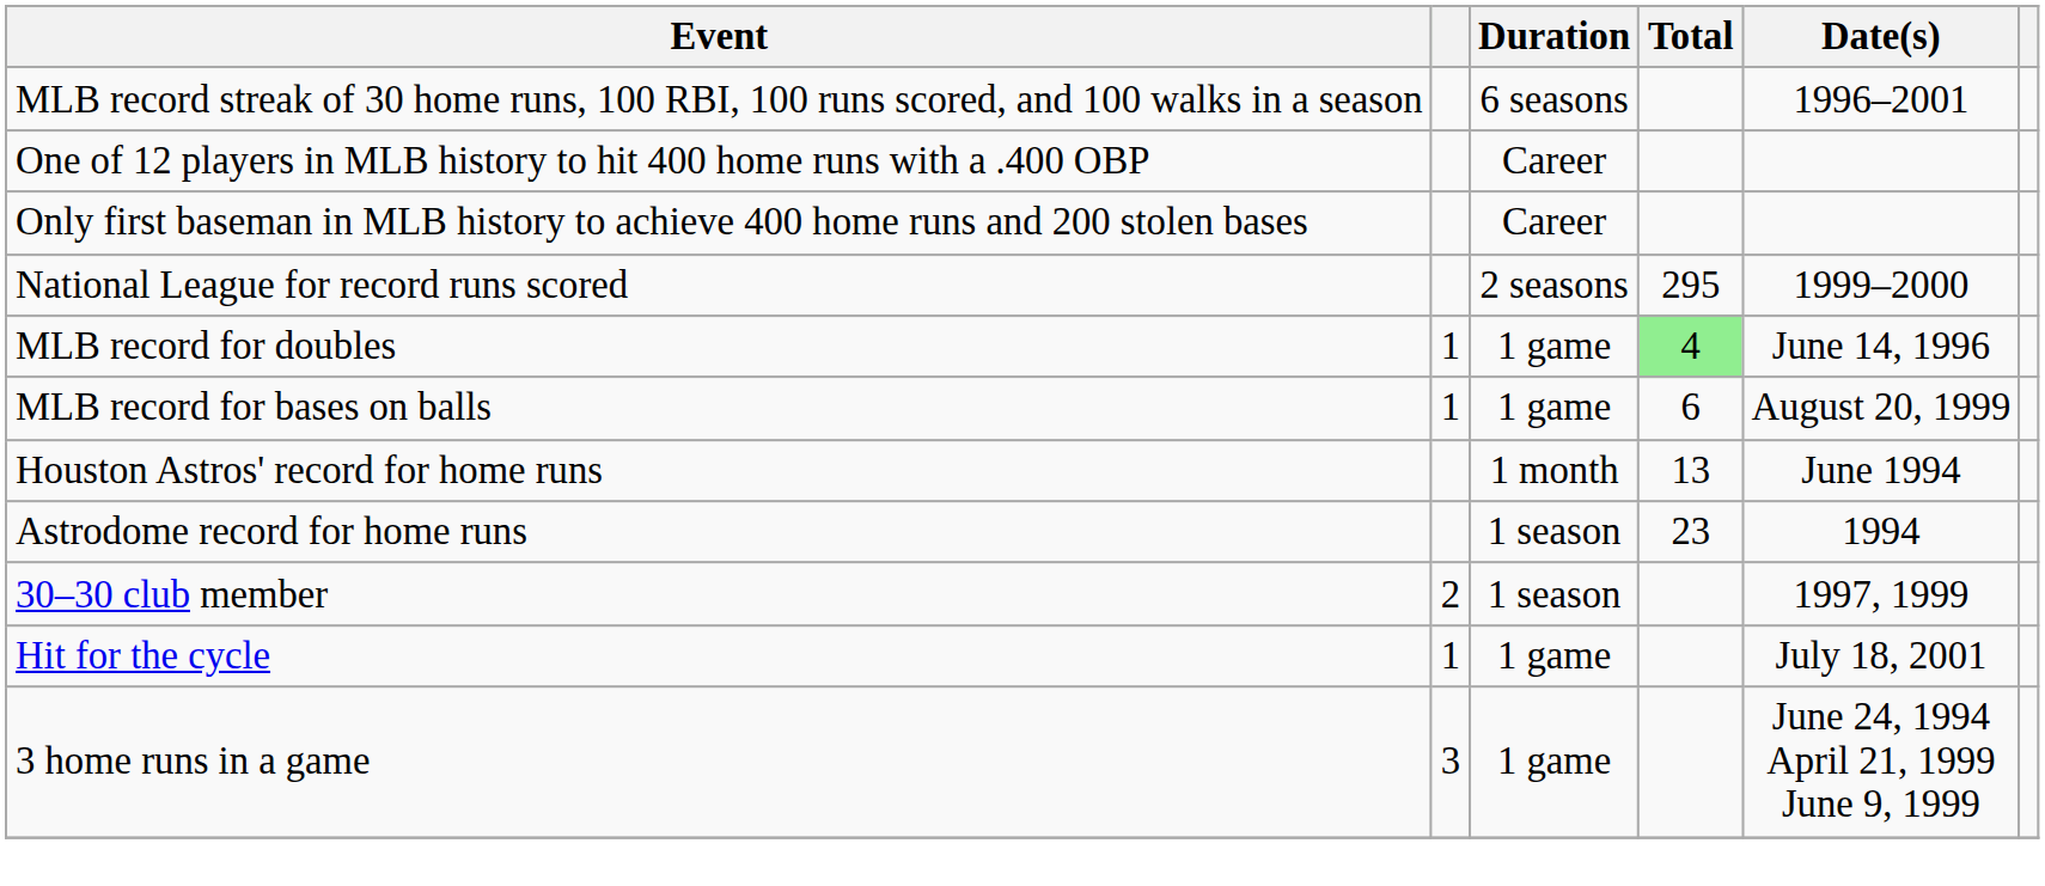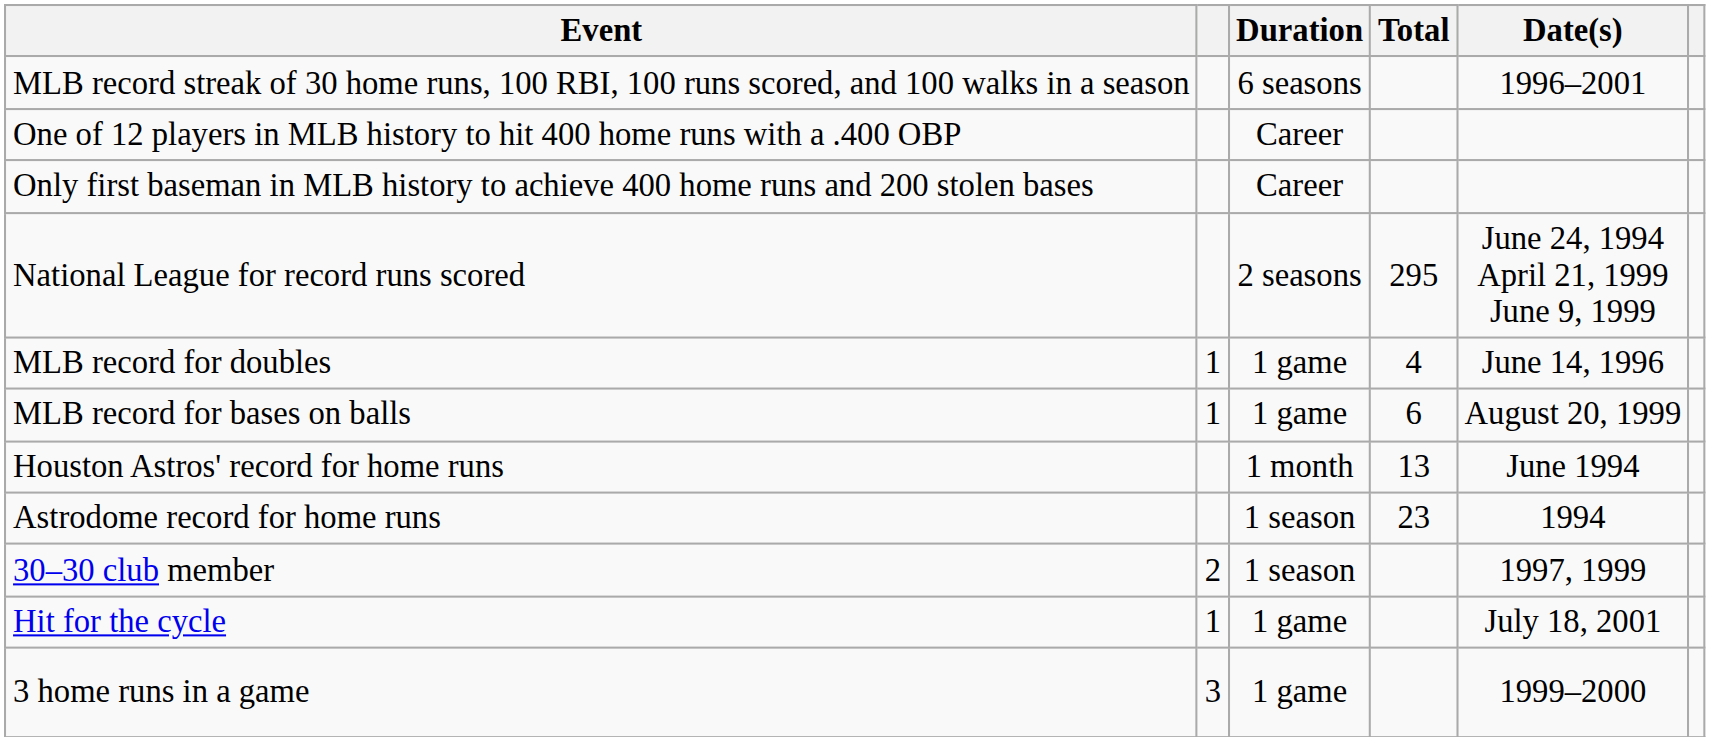National League for record runs scored | Date(s): 1999–2000 -> June 24, 1994 April 21, 1999 June 9, 1999
MLB record for doubles | Total: lightgreen background -> no background
3 home runs in a game | Date(s): June 24, 1994 April 21, 1999 June 9, 1999 -> 1999–2000
